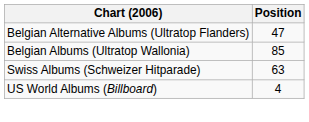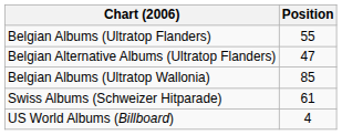+ row: Belgian Albums (Ultratop Flanders) | 55
Swiss Albums (Schweizer Hitparade) | Position: 63 -> 61
